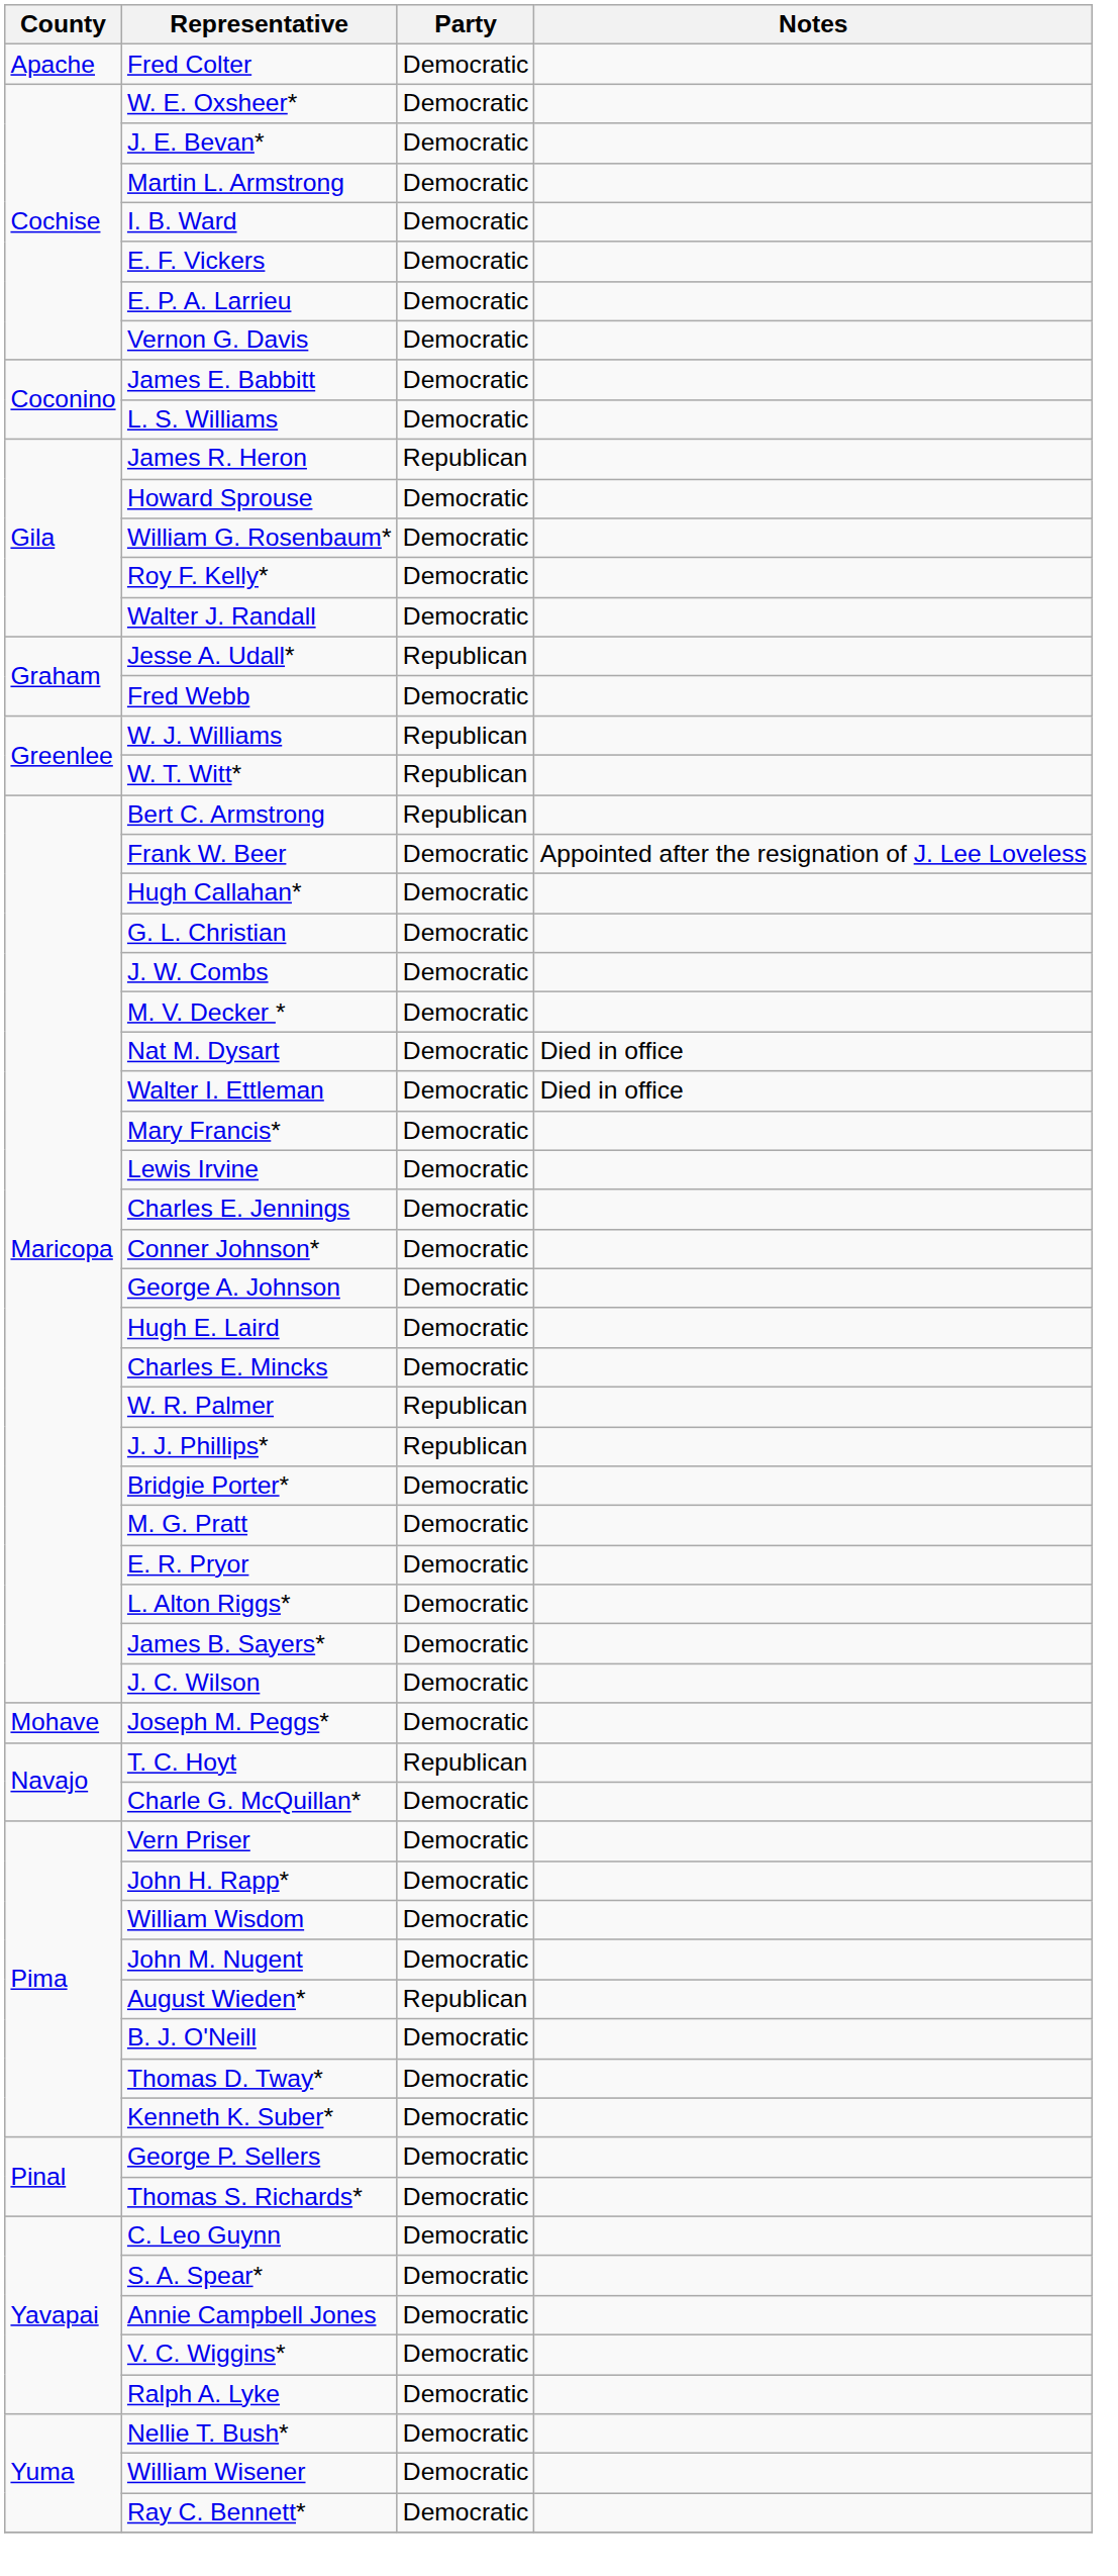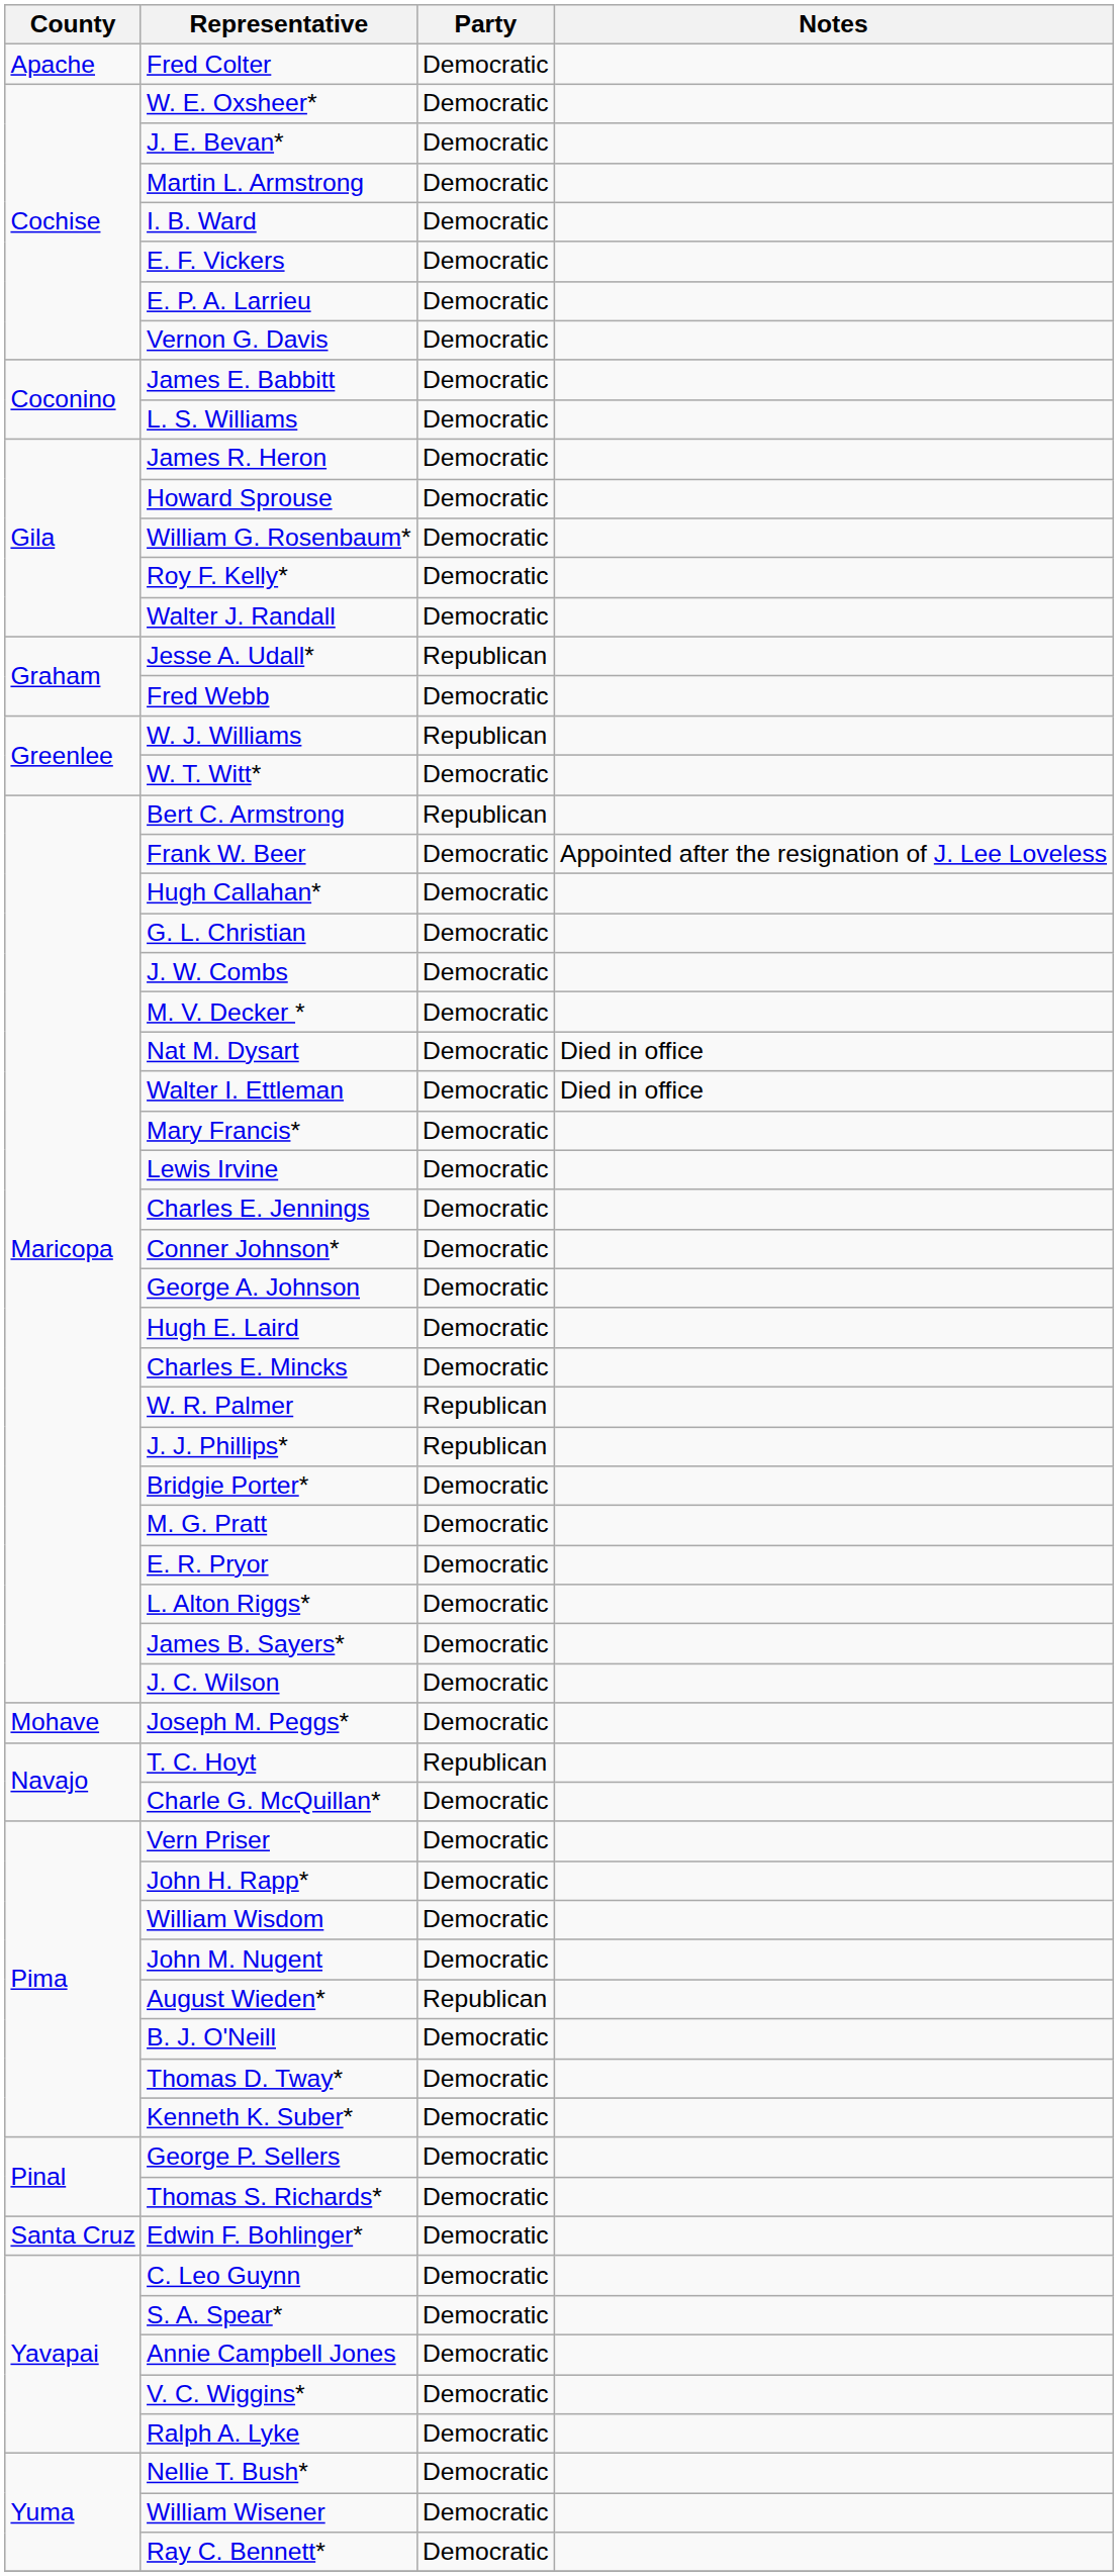James R. Heron | Party: Republican -> Democratic
W. T. Witt* | Party: Republican -> Democratic
+ row: Santa Cruz | Edwin F. Bohlinger* | Democratic
